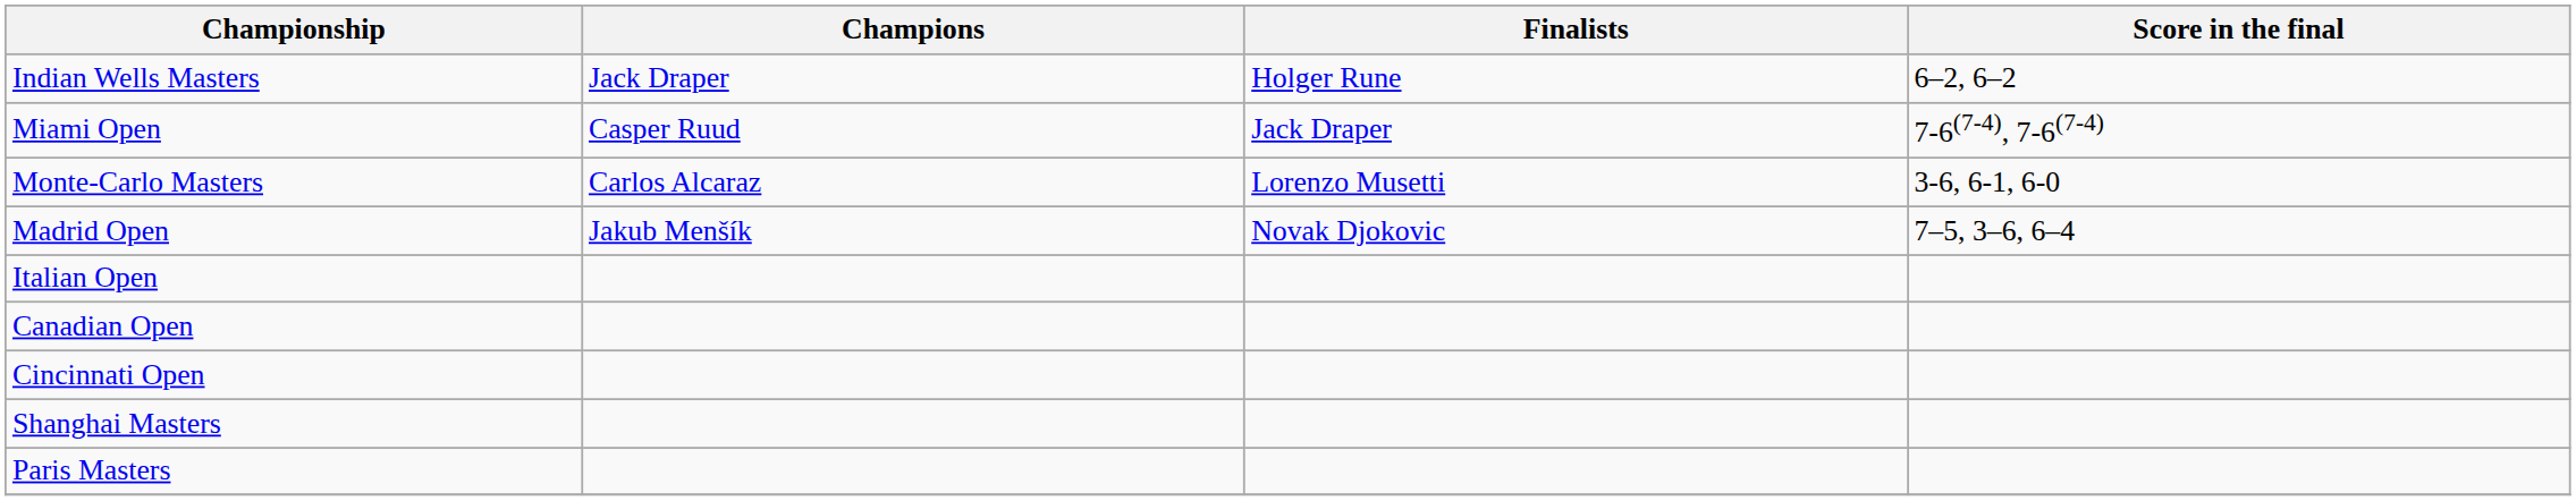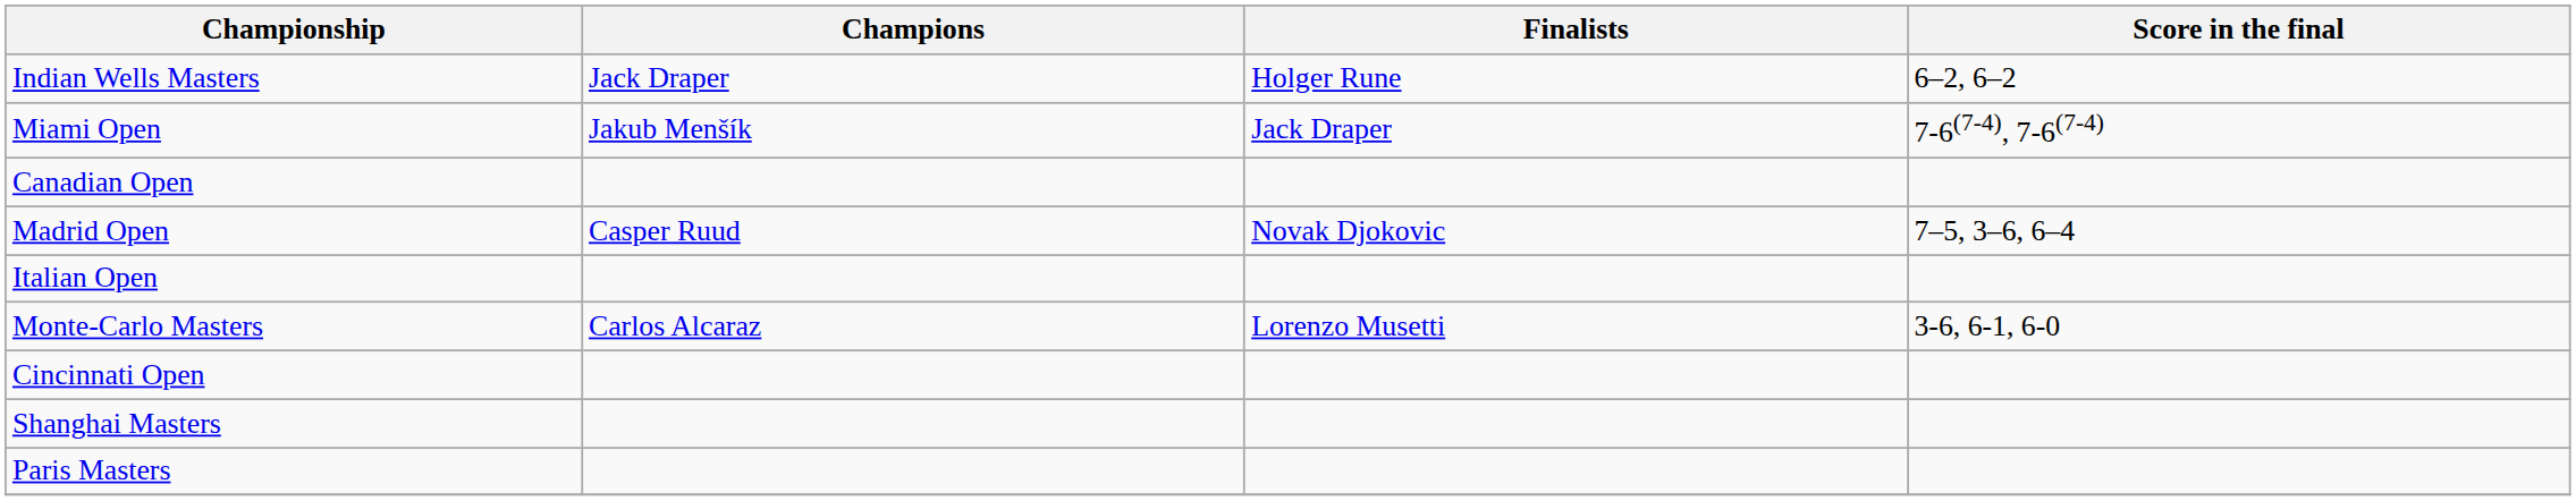Miami Open | Champions: Casper Ruud -> Jakub Menšík
rows swapped: Monte-Carlo Masters <-> Canadian Open
Madrid Open | Champions: Jakub Menšík -> Casper Ruud
